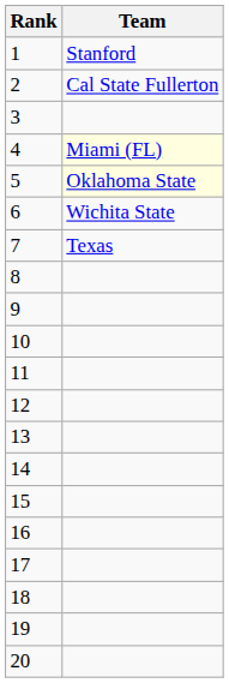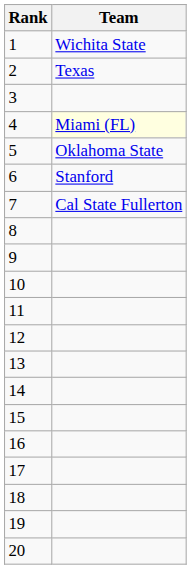1 | Team: Stanford -> Wichita State
2 | Team: Cal State Fullerton -> Texas
5 | Team: lightyellow background -> no background
6 | Team: Wichita State -> Stanford
7 | Team: Texas -> Cal State Fullerton
